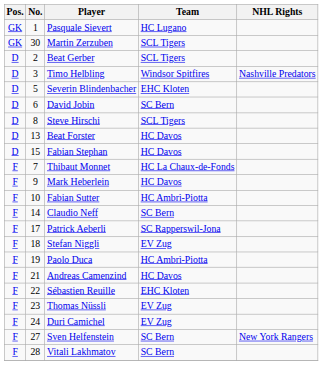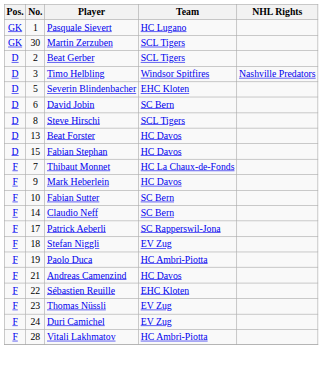Fabian Sutter | Team: HC Ambrì-Piotta -> SC Bern
- row: F | 27 | Sven Helfenstein | SC Bern | New York Rangers
Vitali Lakhmatov | Team: SC Bern -> HC Ambrì-Piotta
